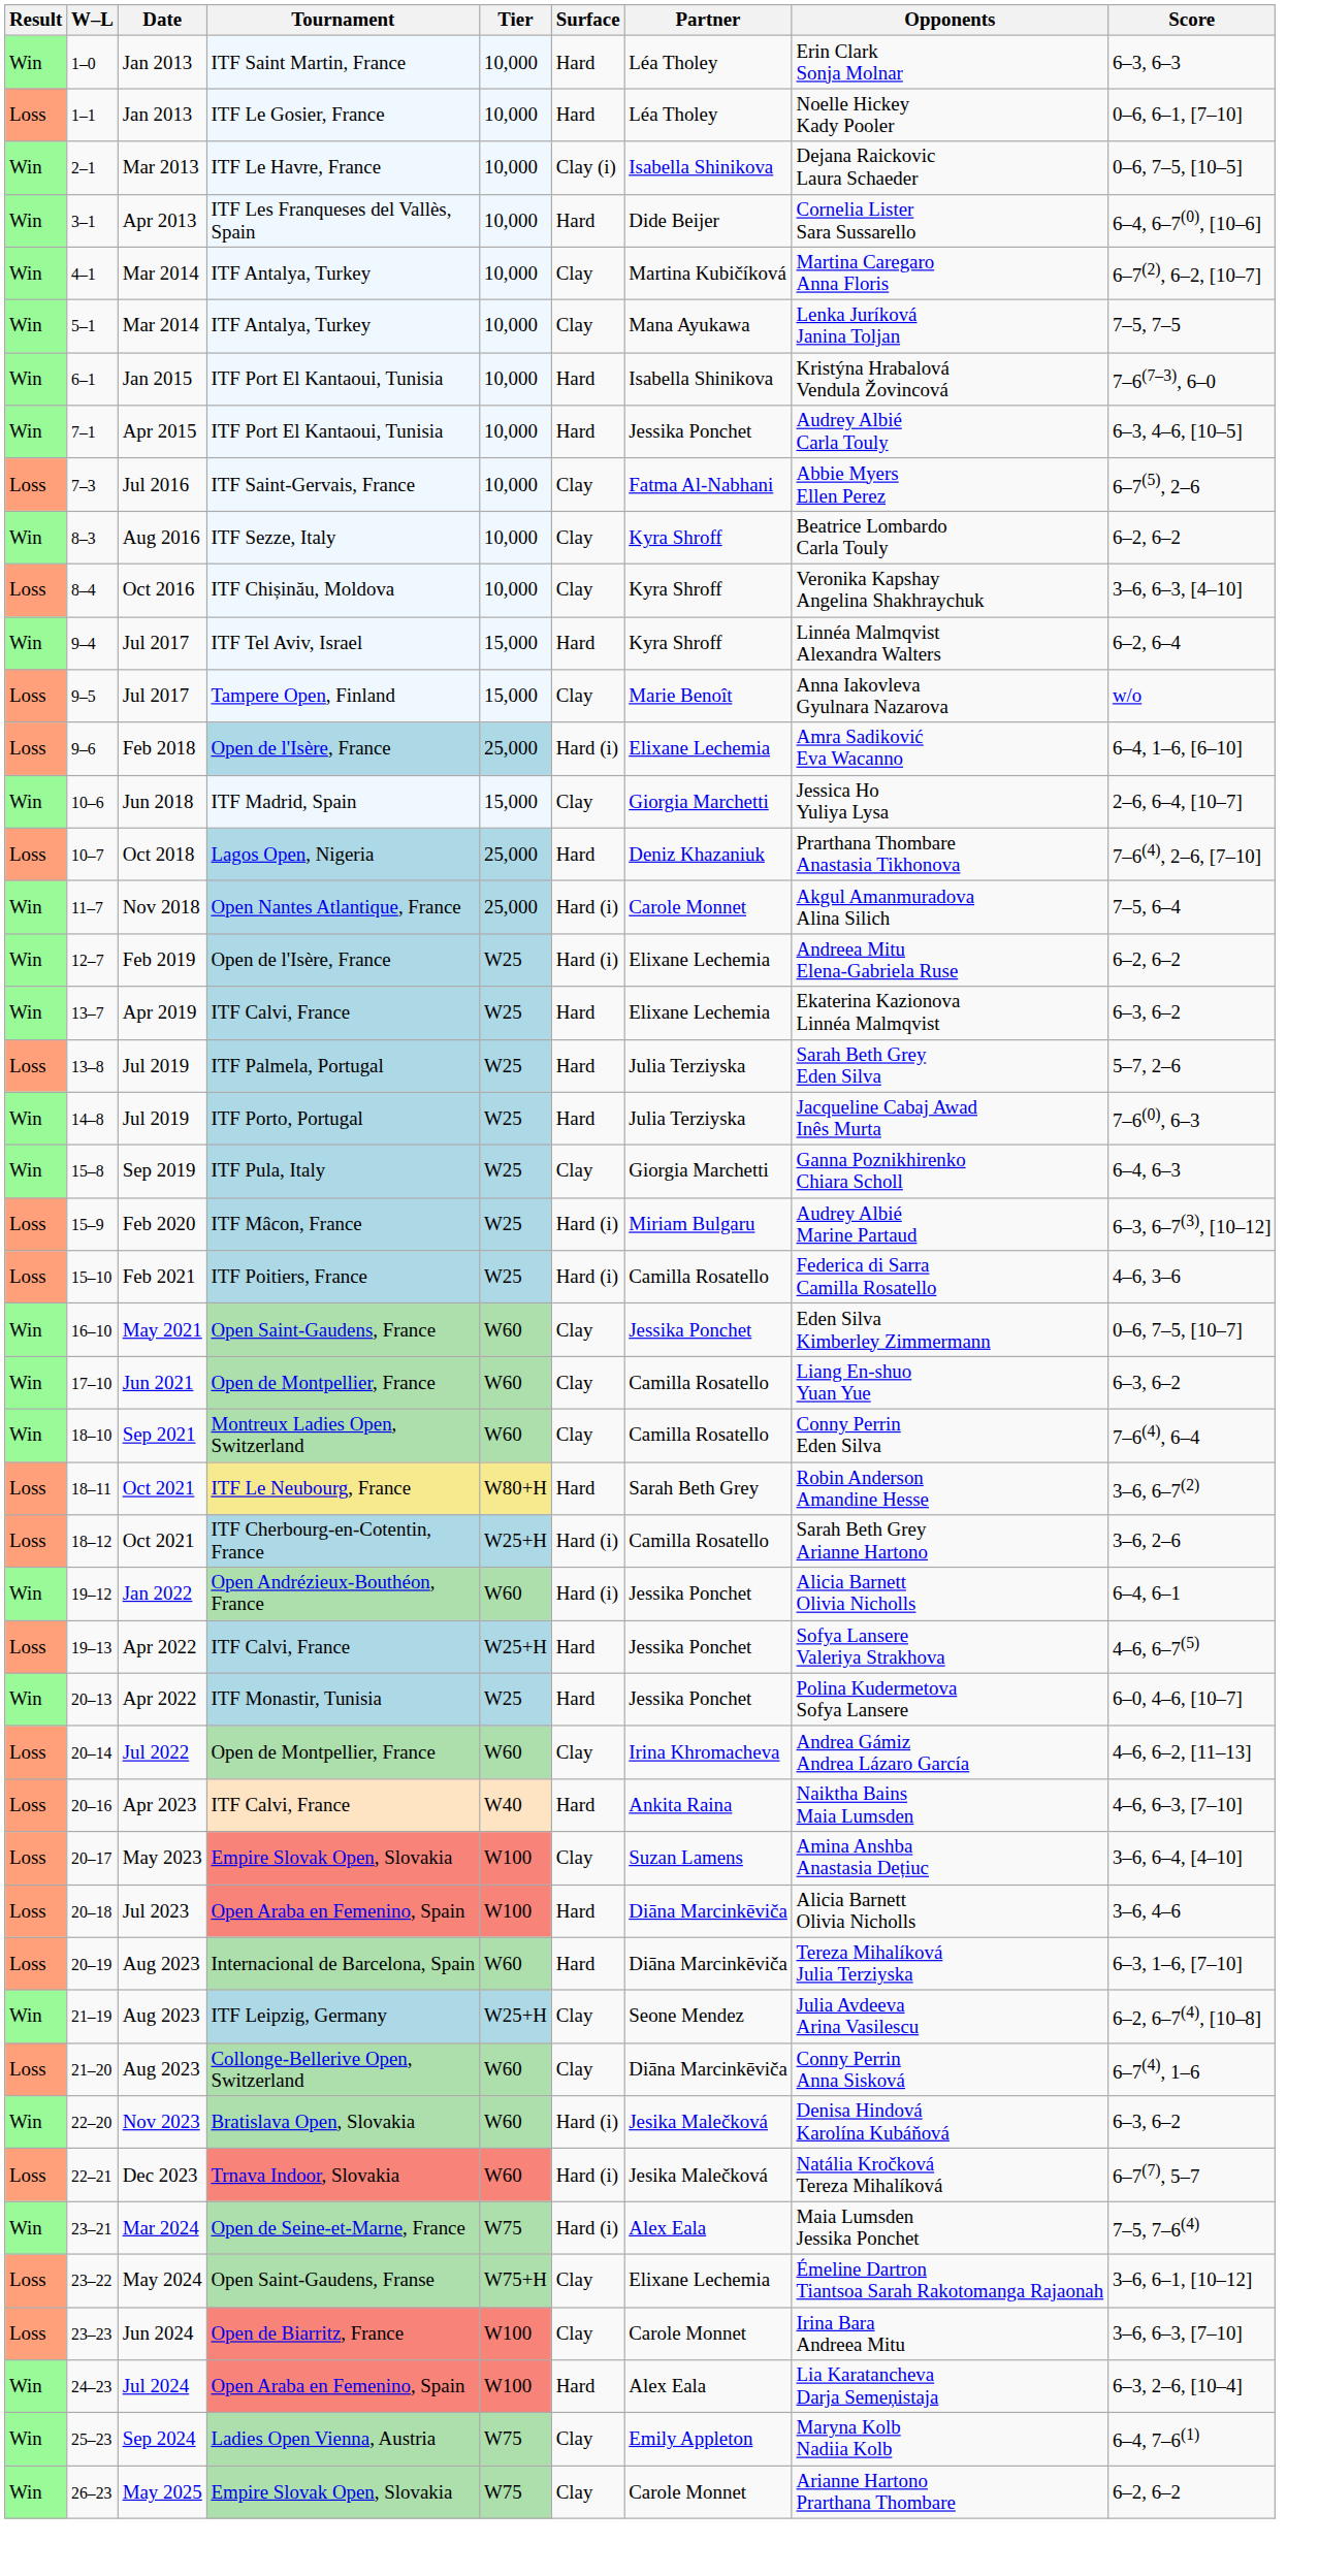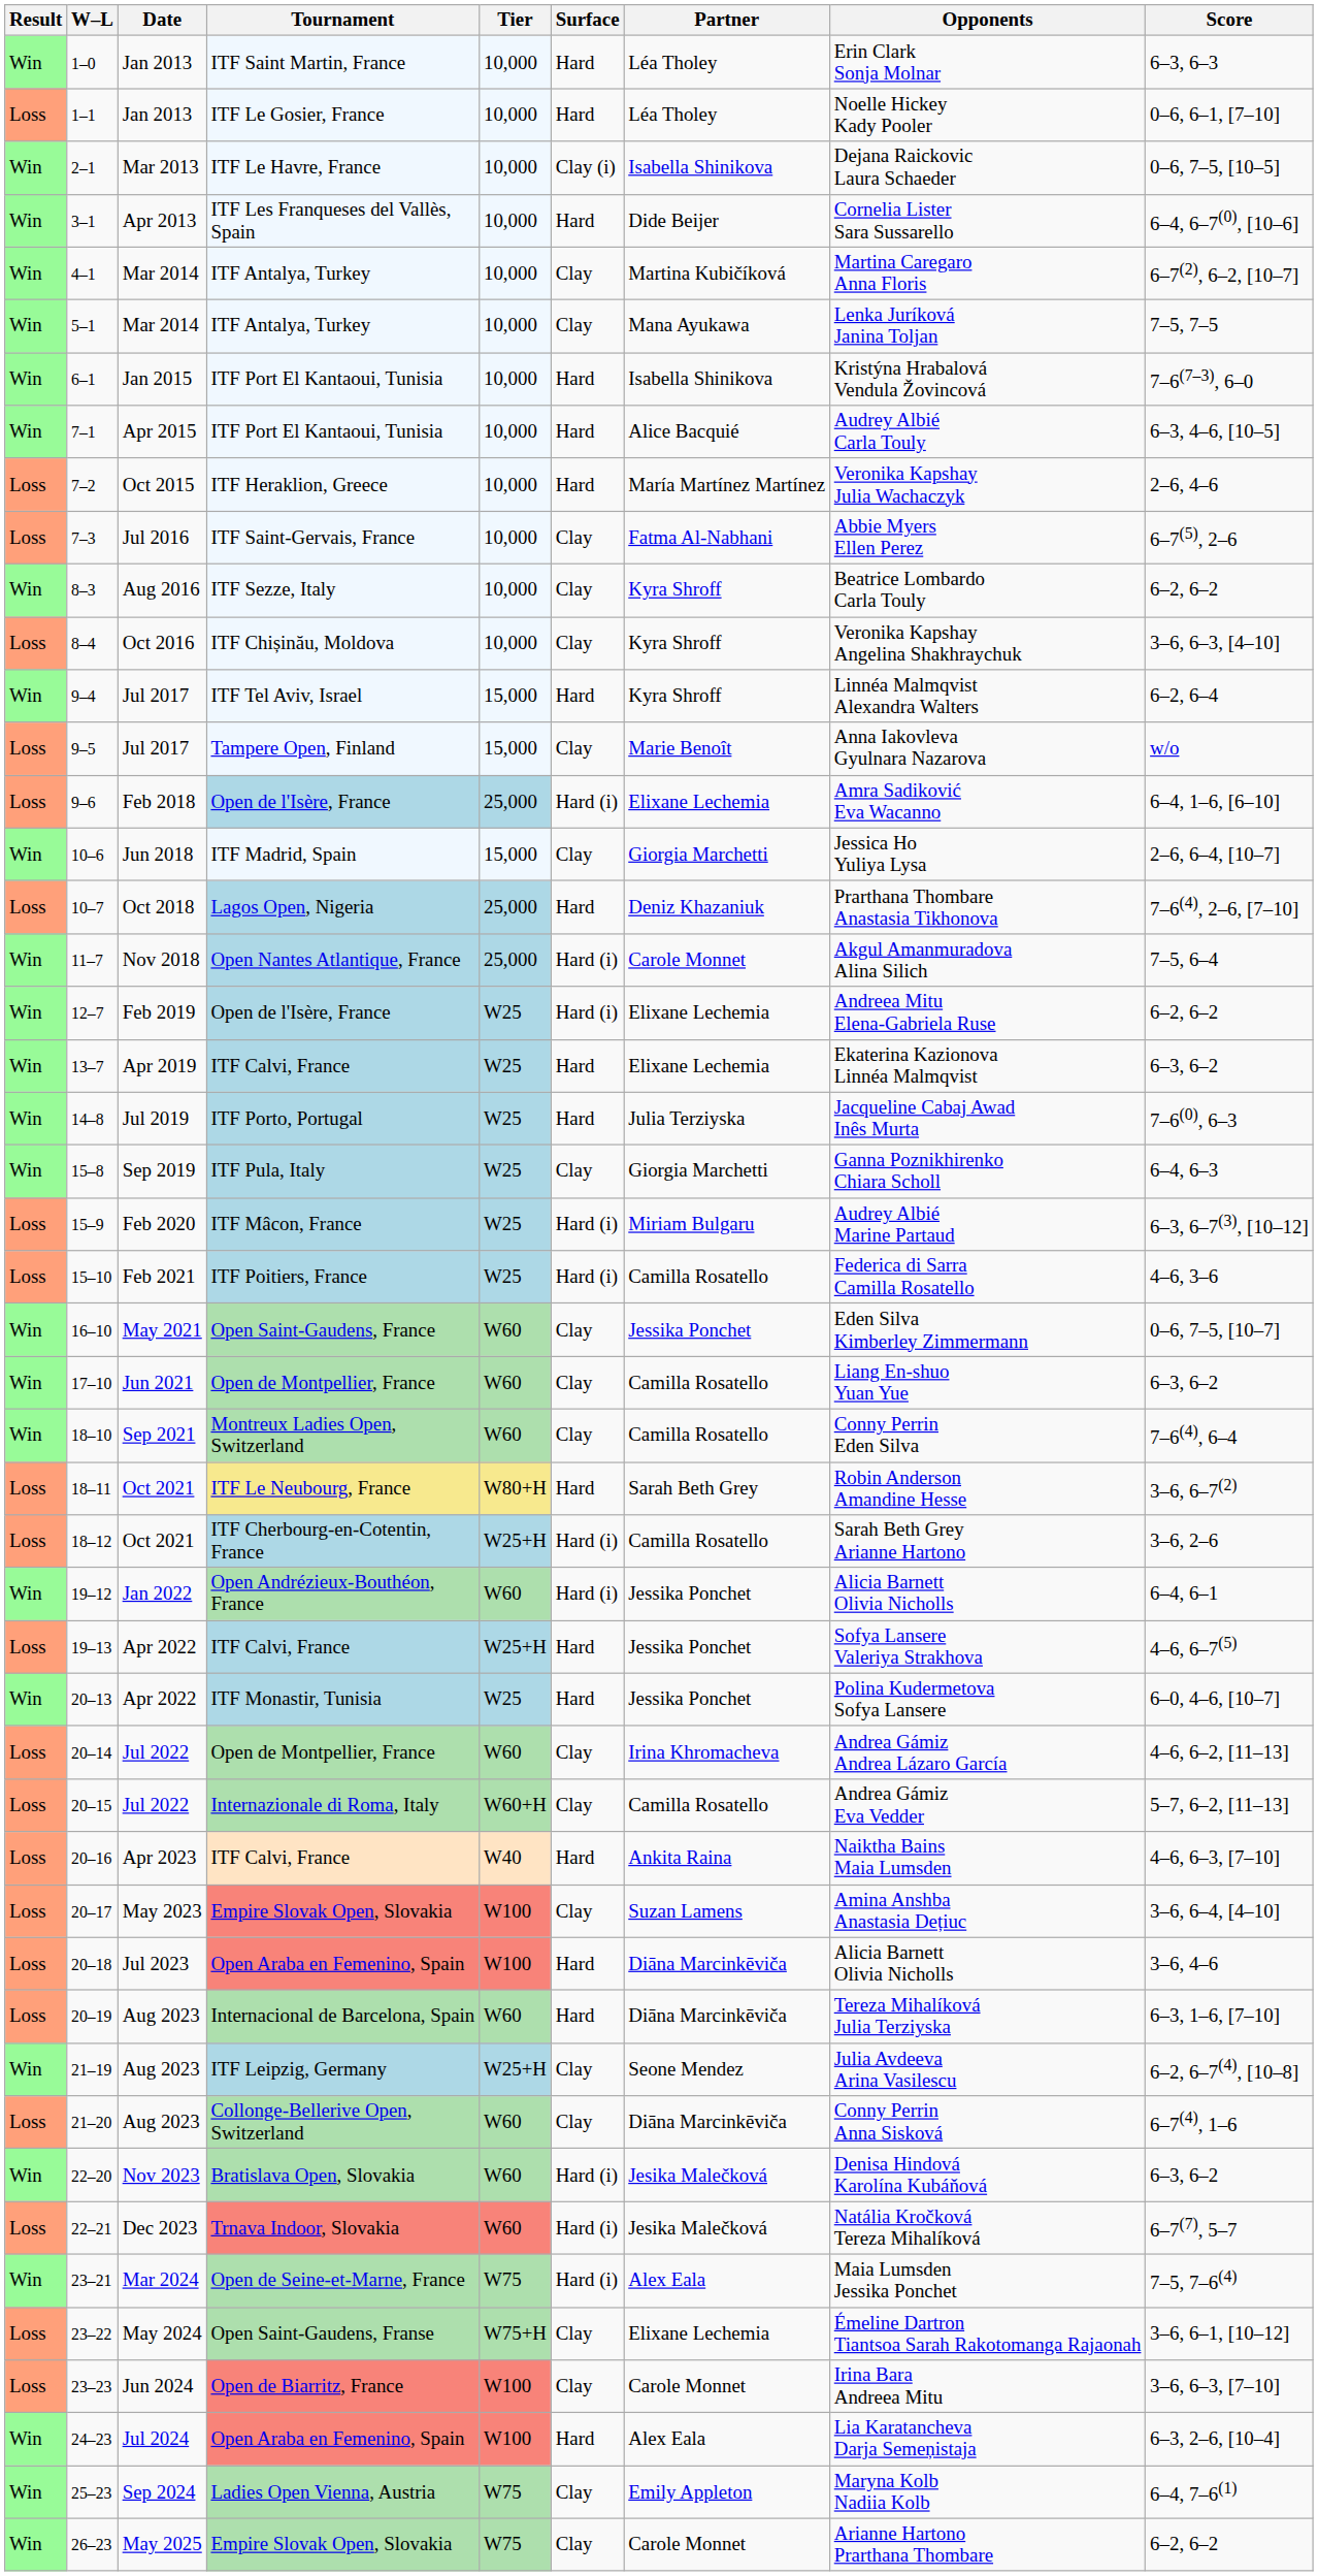7–1 | Partner: Jessika Ponchet -> Alice Bacquié
+ row: Loss | 7–2 | Oct 2015 | ITF Heraklion, Greece | 10,000 | Hard | María Martínez Martínez | Veronika Kapshay Julia Wachaczyk | 2–6, 4–6
- row: Loss | 13–8 | Jul 2019 | ITF Palmela, Portugal | W25 | Hard | Julia Terziyska | Sarah Beth Grey Eden Silva | 5–7, 2–6
+ row: Loss | 20–15 | Jul 2022 | Internazionale di Roma, Italy | W60+H | Clay | Camilla Rosatello | Andrea Gámiz Eva Vedder | 5–7, 6–2, [11–13]
